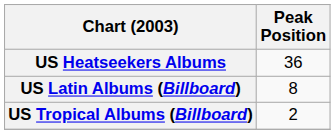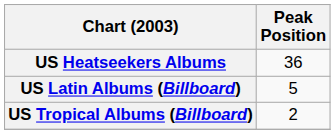US Latin Albums (Billboard) | Peak Position: 8 -> 5
